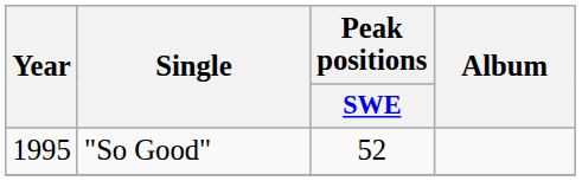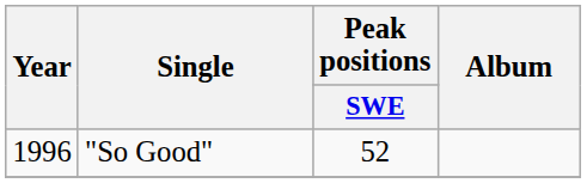"So Good" | Year: 1995 -> 1996
